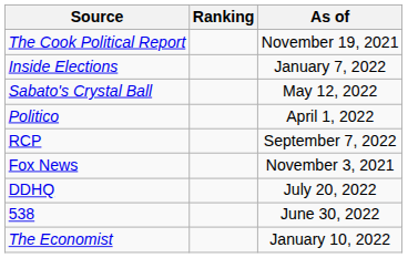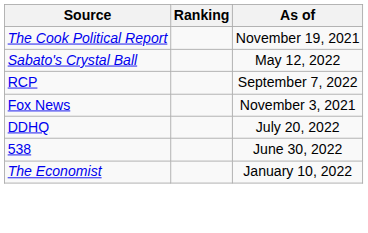- row: Inside Elections | January 7, 2022
- row: Politico | April 1, 2022
